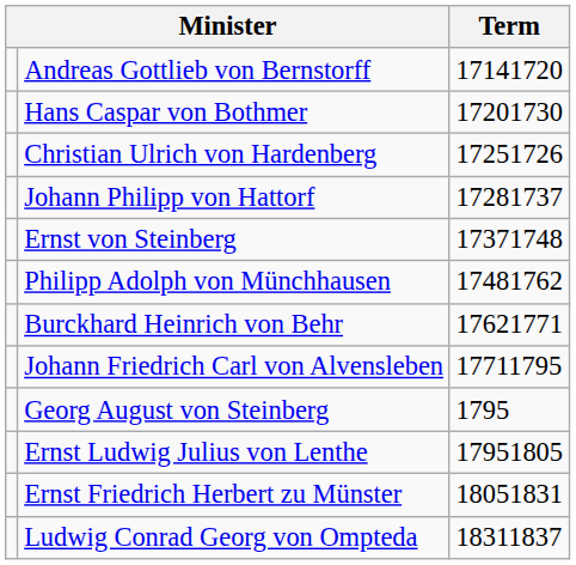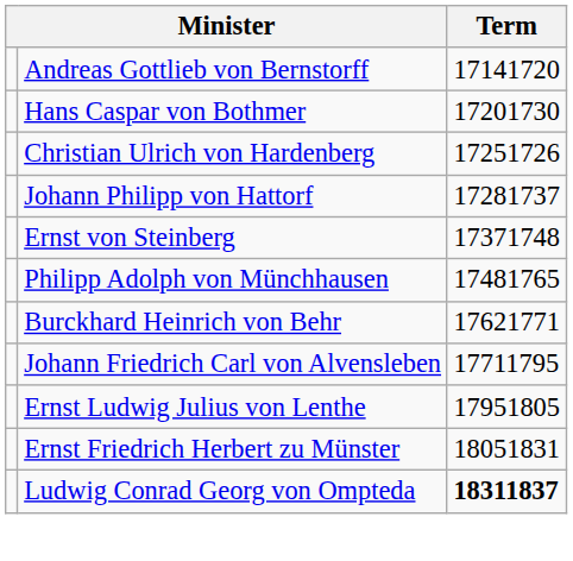Philipp Adolph von Münchhausen | Term: 17481762 -> 17481765
- row: Georg August von Steinberg | 1795
Ludwig Conrad Georg von Ompteda | Term: normal -> bold
